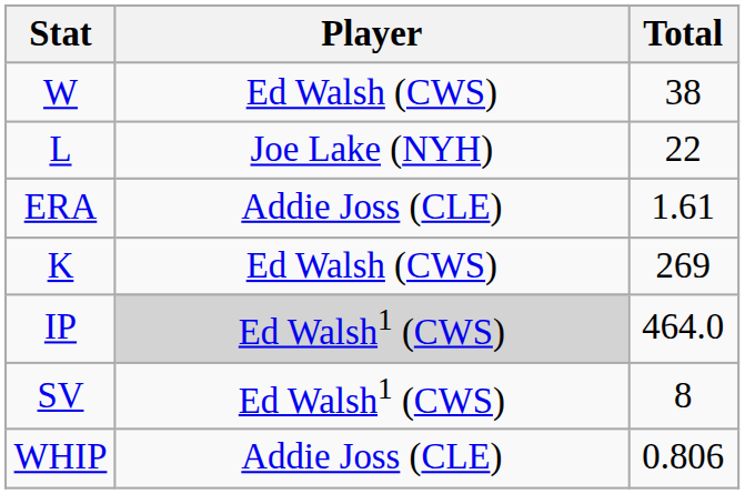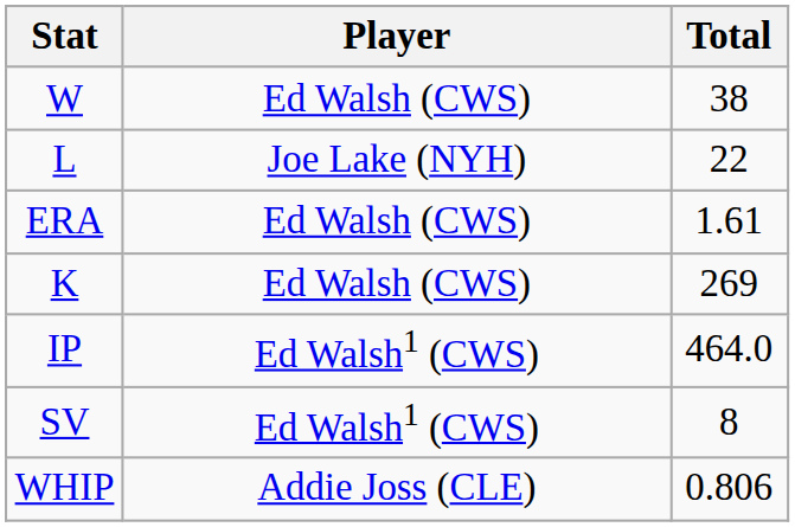ERA | Player: Addie Joss (CLE) -> Ed Walsh (CWS)
IP | Player: lightgrey background -> no background
